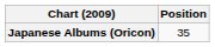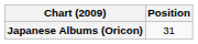Japanese Albums (Oricon) | Position: 35 -> 31
